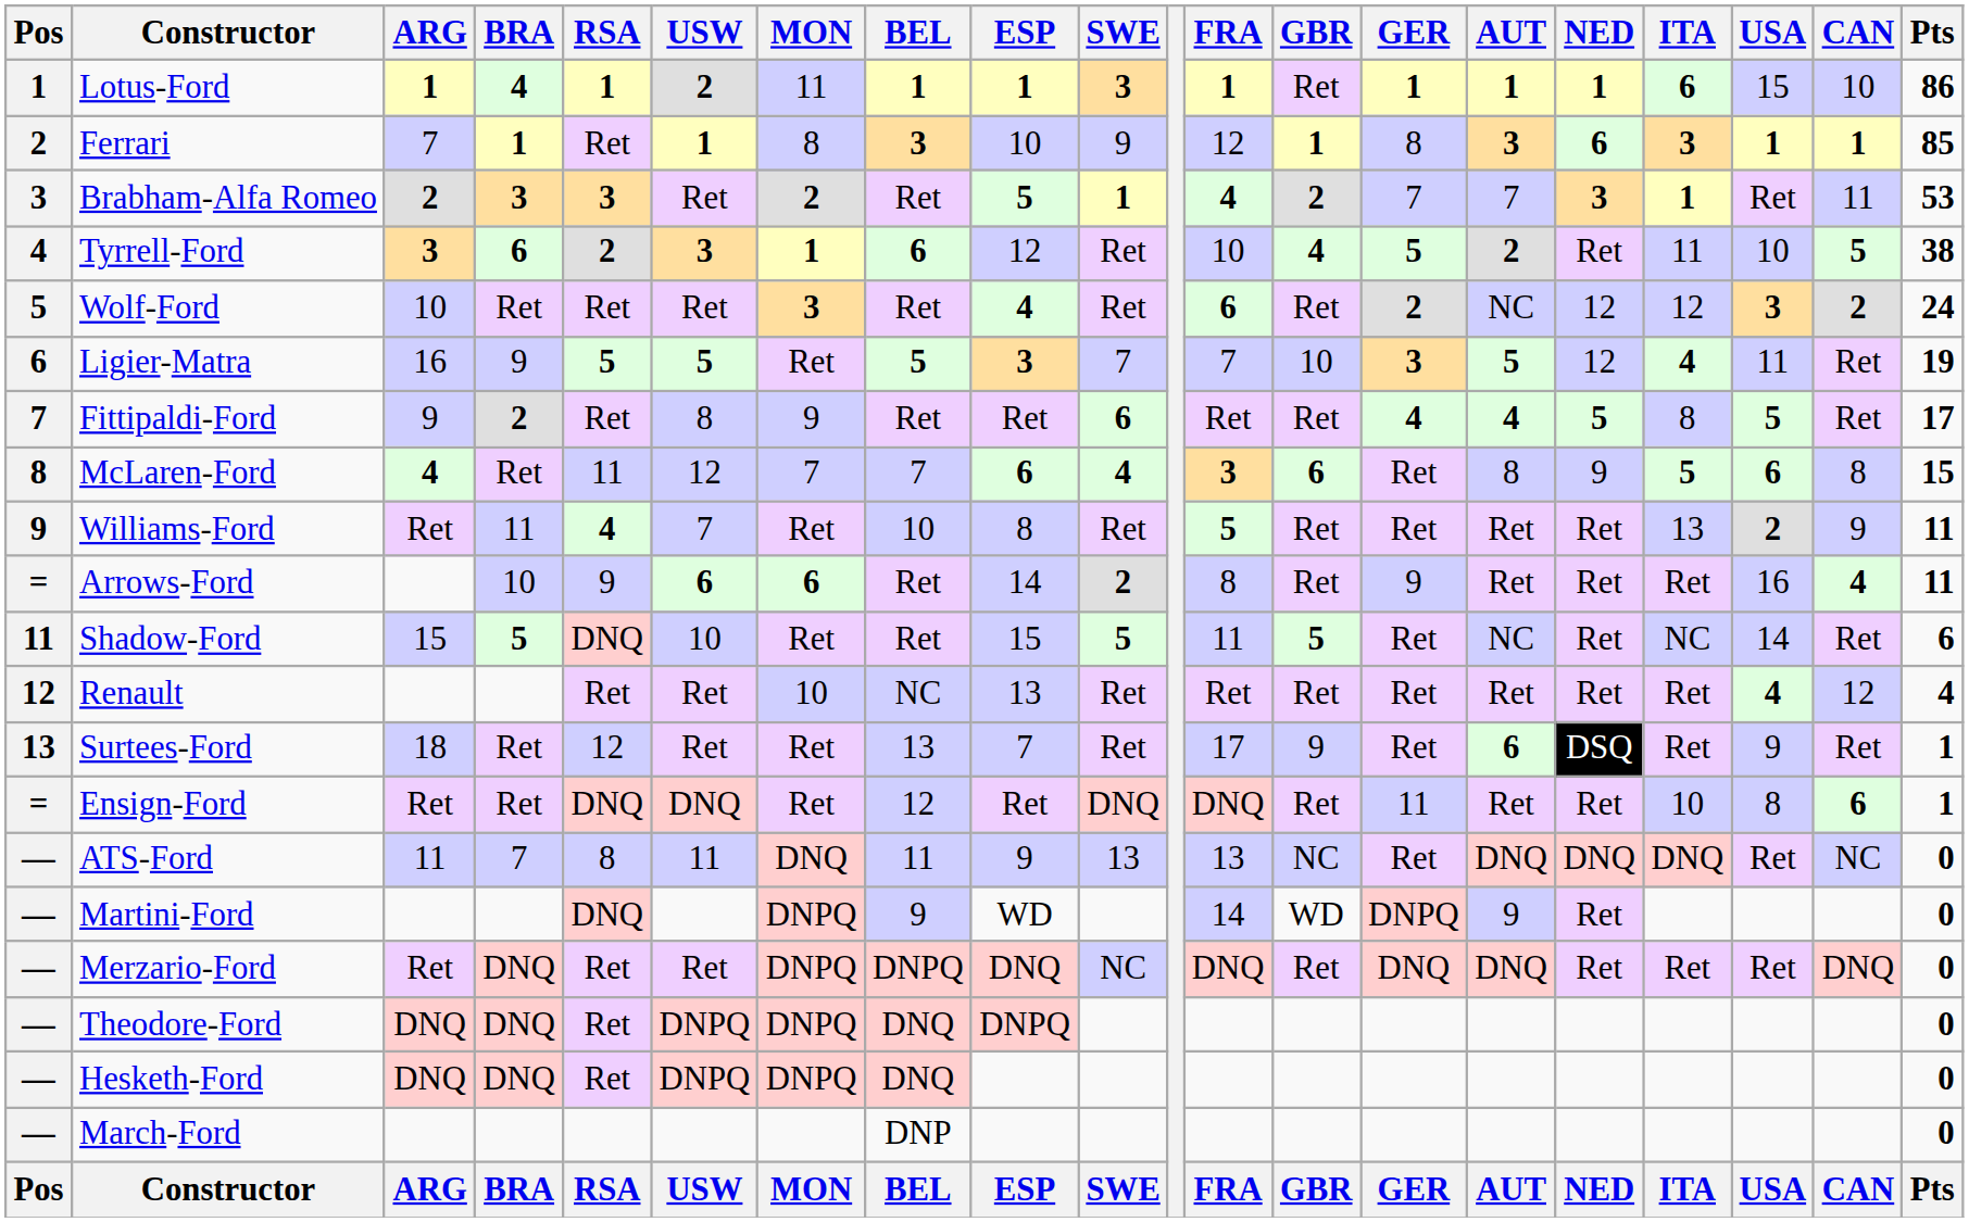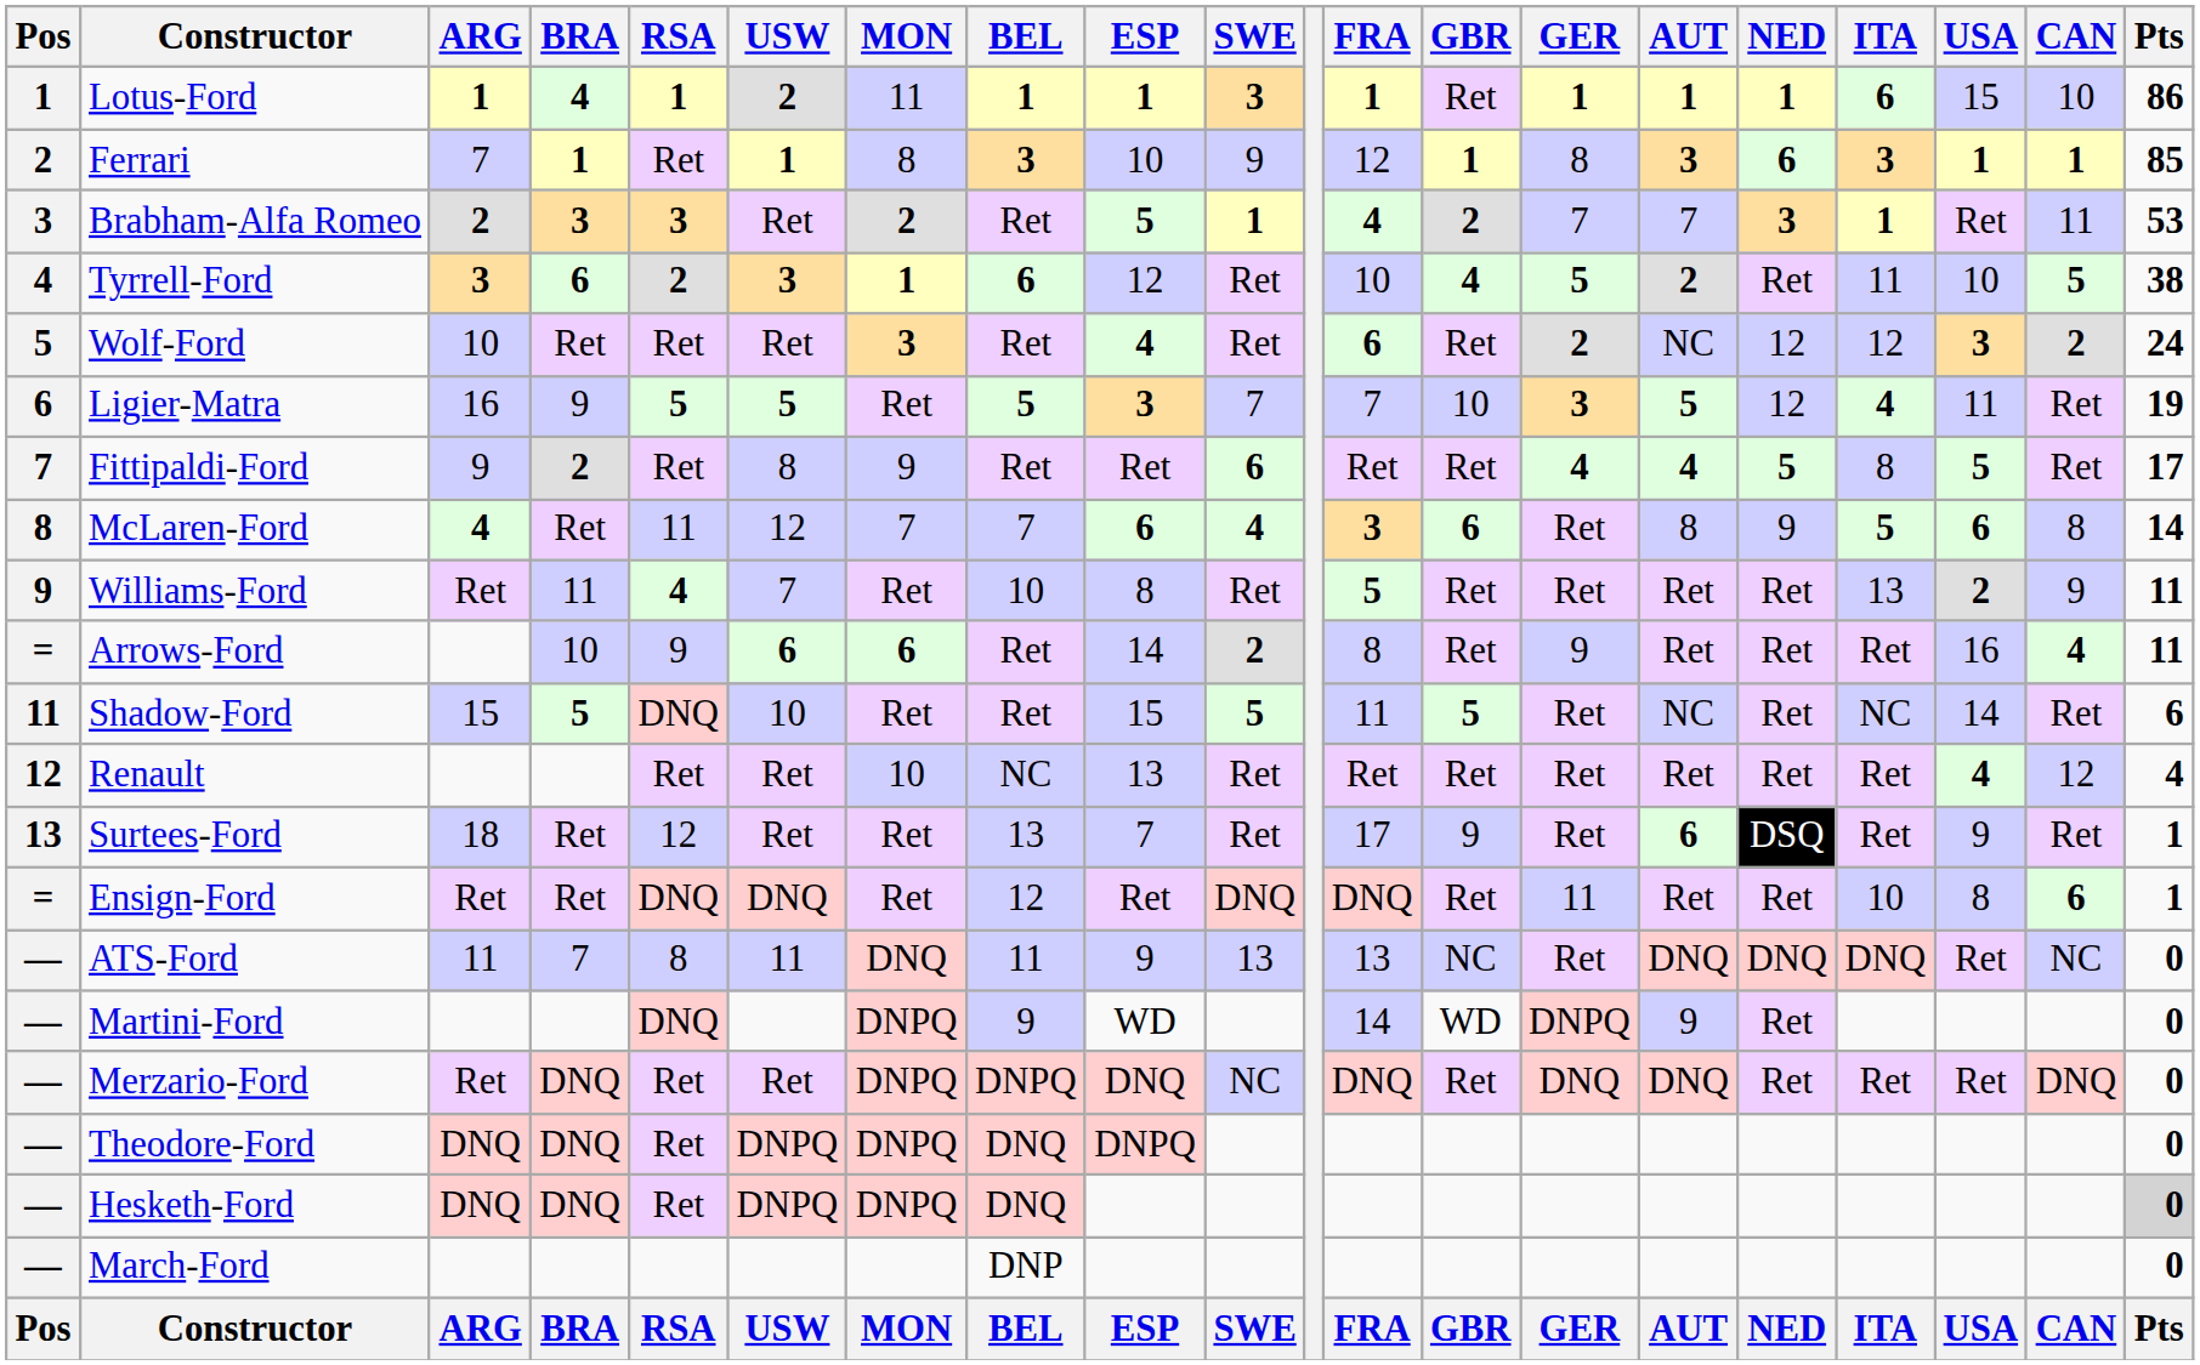McLaren-Ford | Pts: 15 -> 14
Hesketh-Ford | Pts: no background -> lightgrey background
